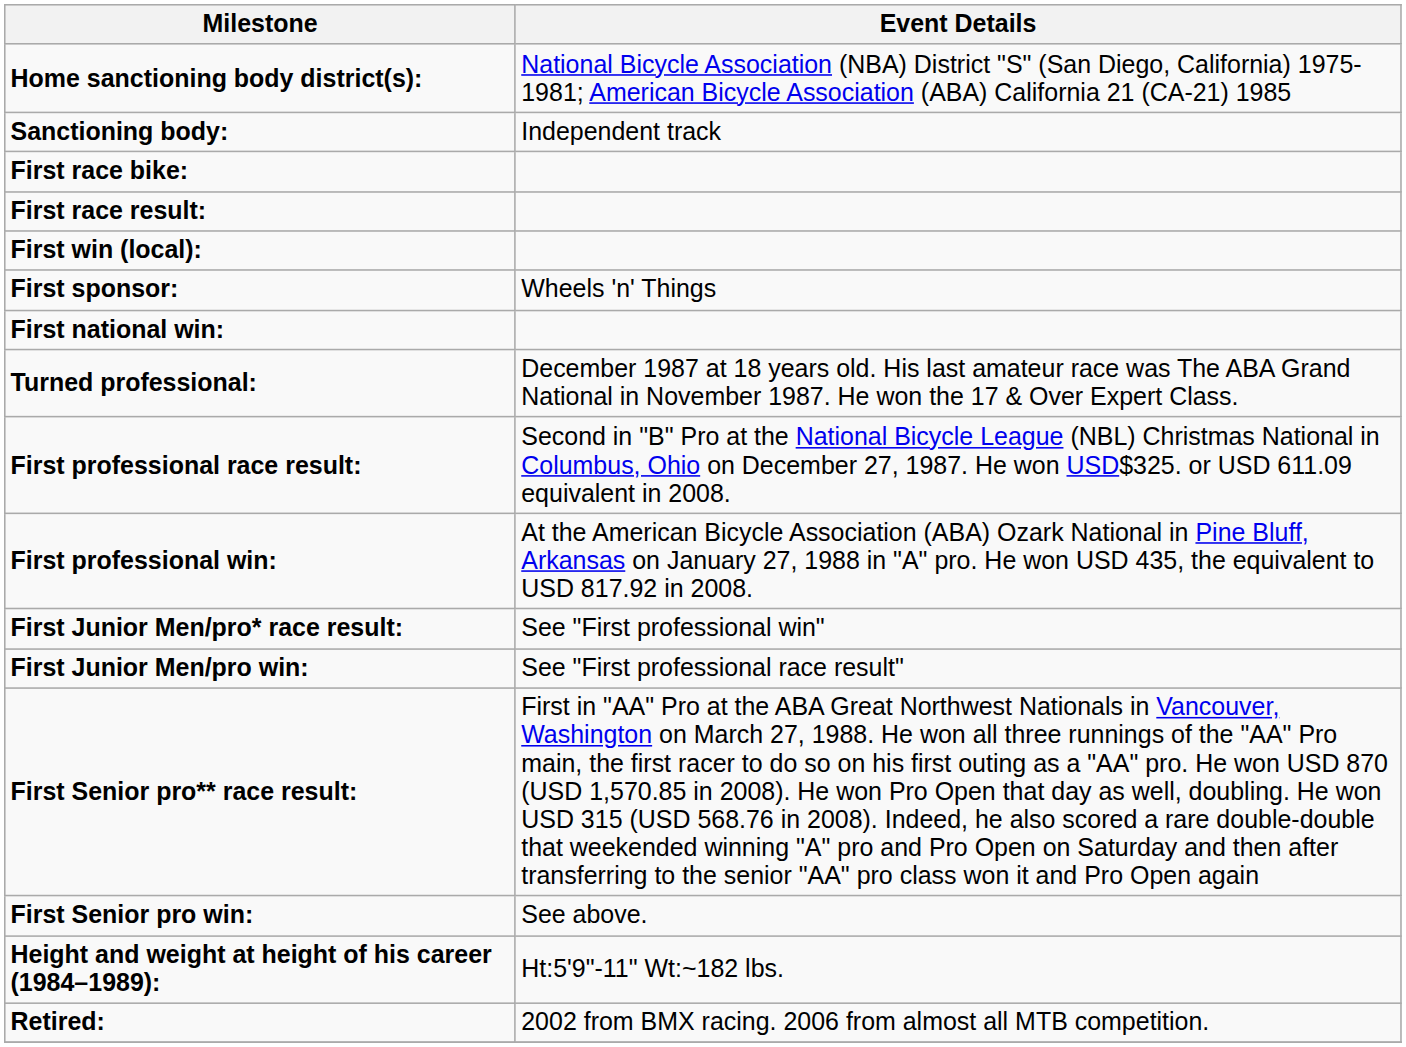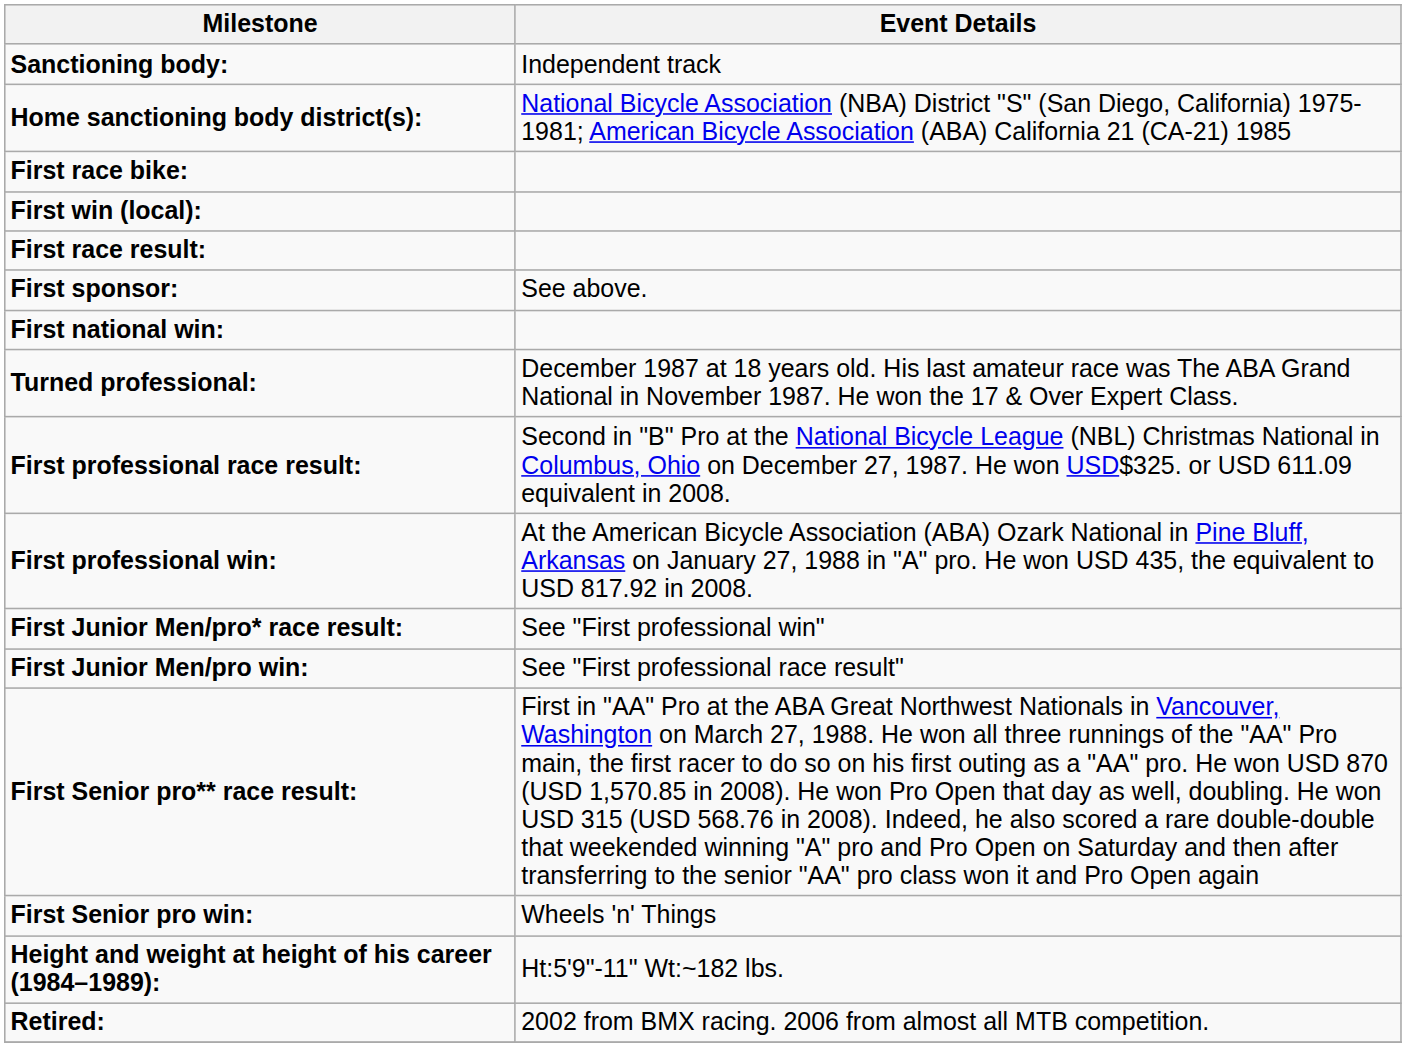rows swapped: Sanctioning body: <-> Home sanctioning body district(s):
rows swapped: First race result: <-> First win (local):
First sponsor: | Event Details: Wheels 'n' Things -> See above.
First Senior pro win: | Event Details: See above. -> Wheels 'n' Things
